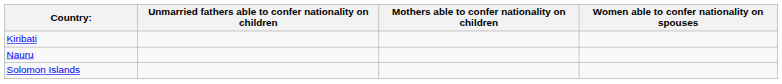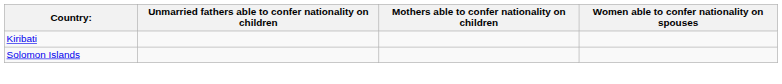- row: Nauru
